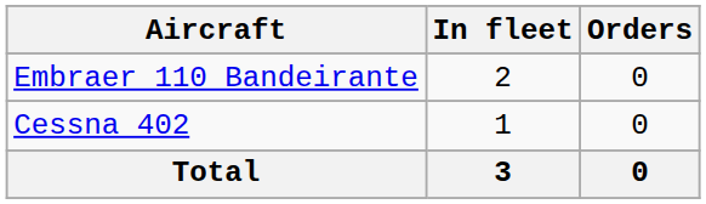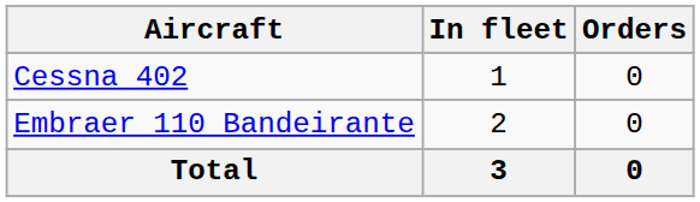rows swapped: Cessna 402 <-> Embraer 110 Bandeirante
